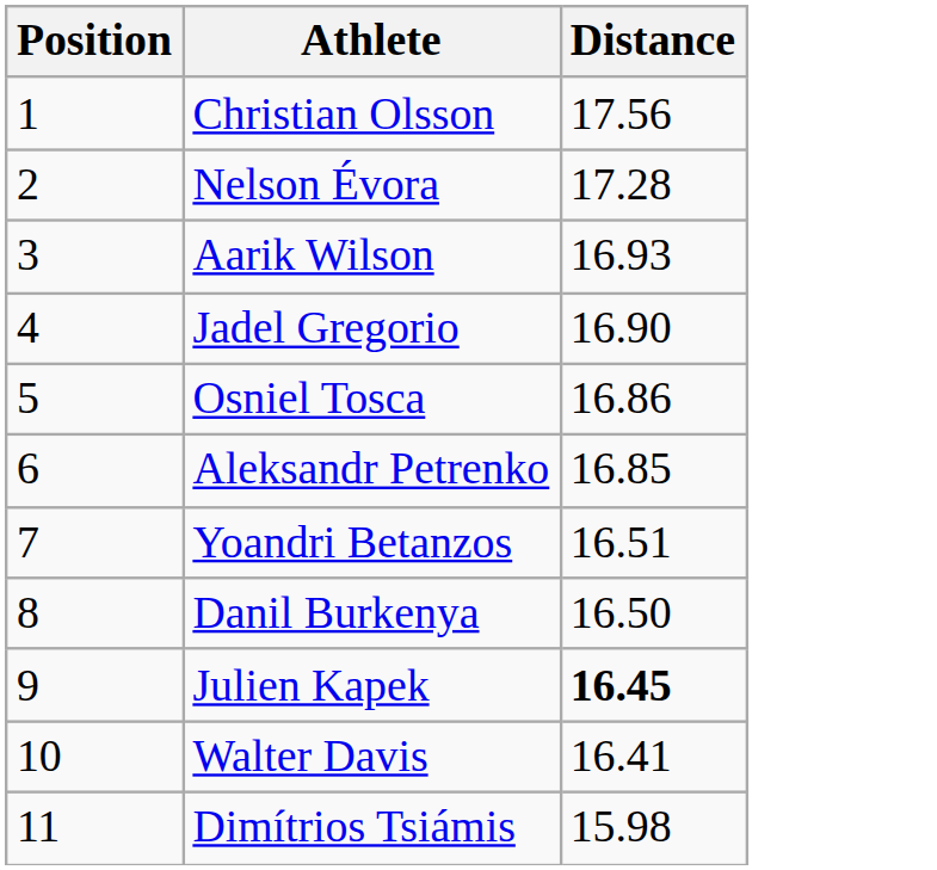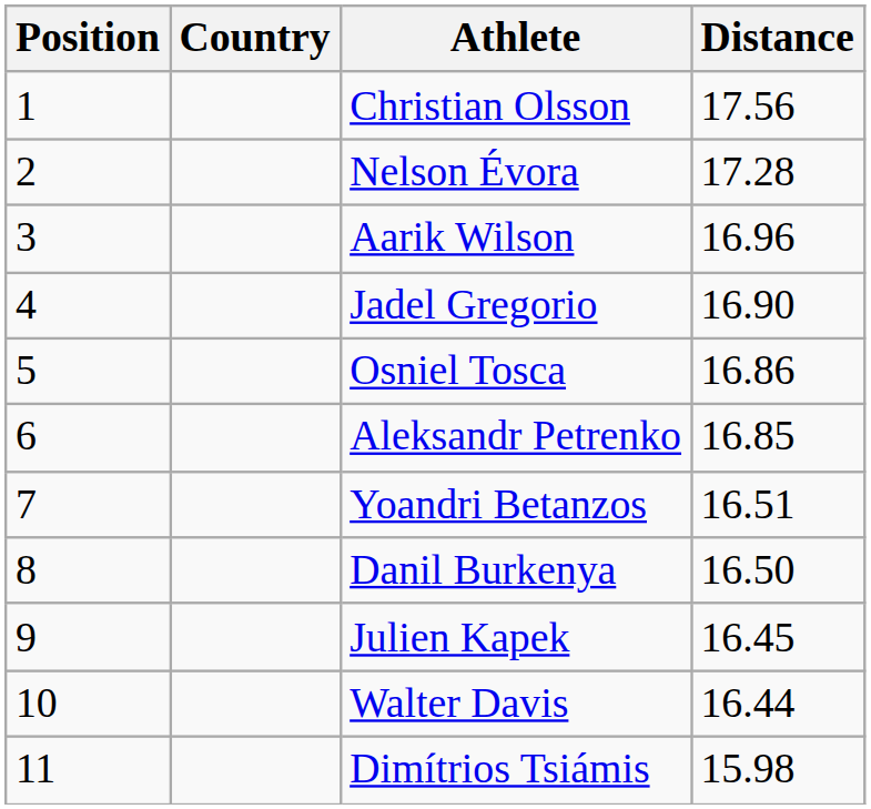+ column: Country
Aarik Wilson | Distance: 16.93 -> 16.96
Julien Kapek | Distance: bold -> normal
Walter Davis | Distance: 16.41 -> 16.44
